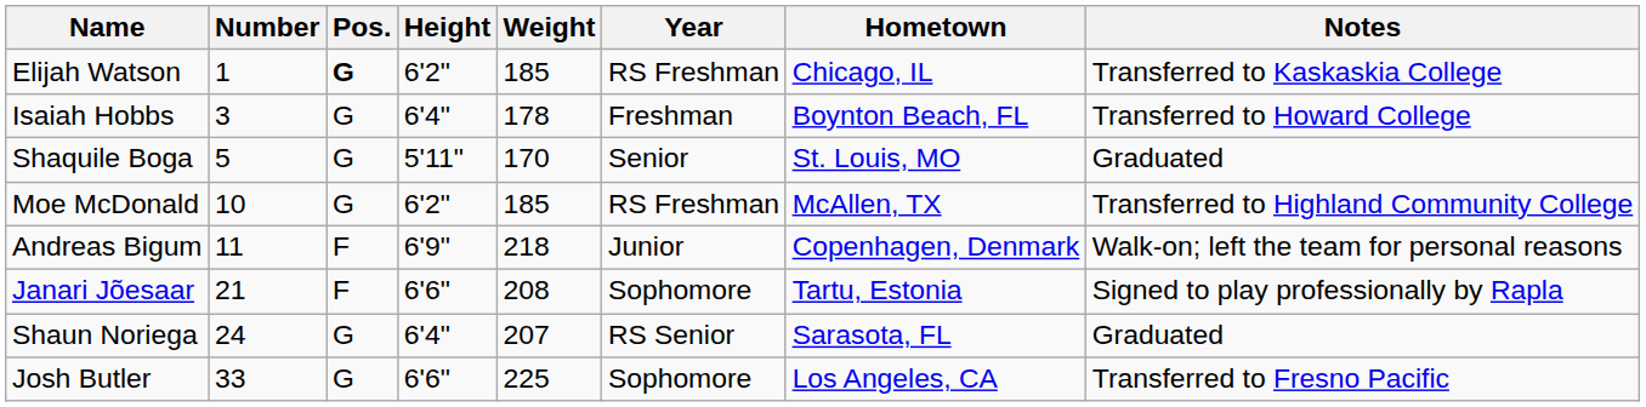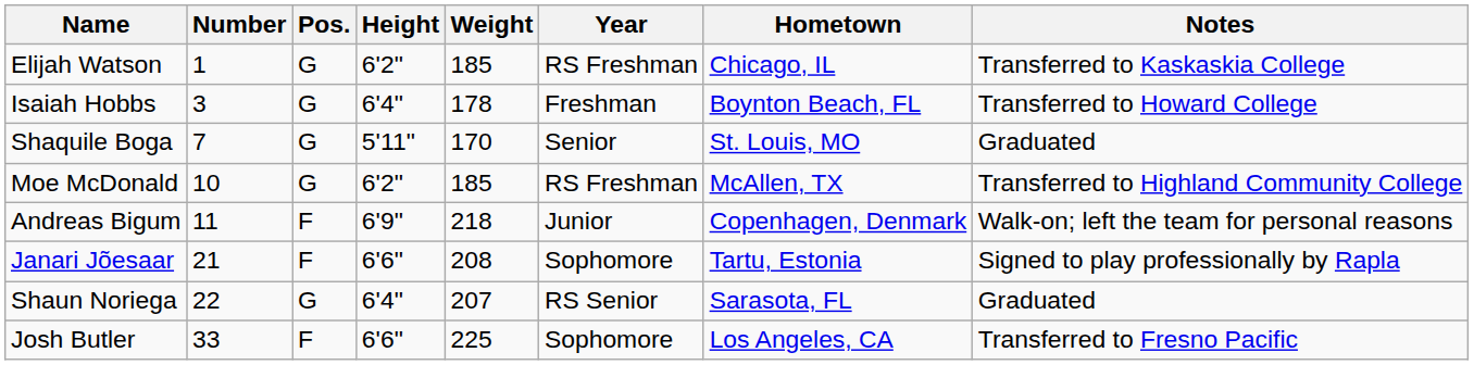Elijah Watson | Pos.: bold -> normal
Shaquile Boga | Number: 5 -> 7
Shaun Noriega | Number: 24 -> 22
Josh Butler | Pos.: G -> F
